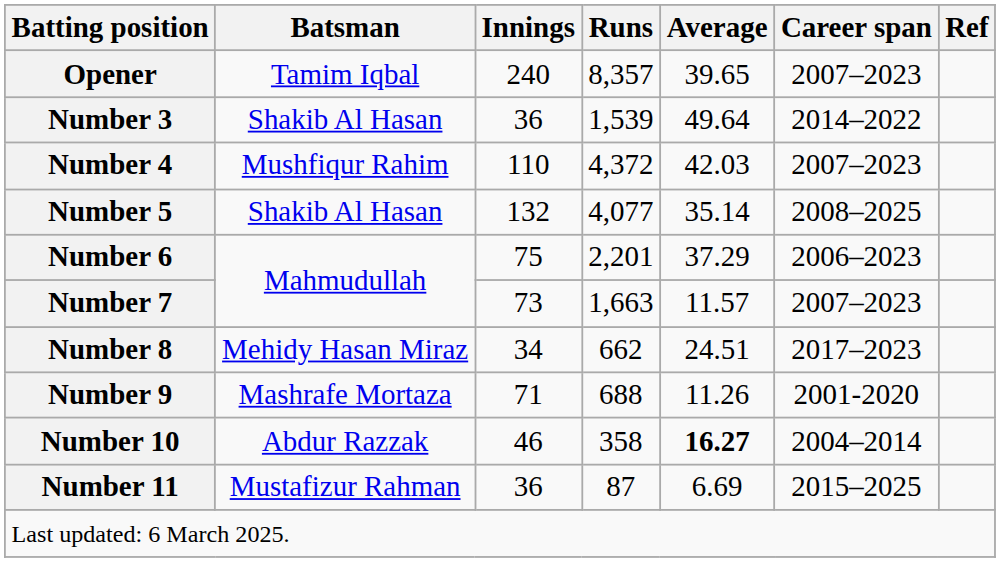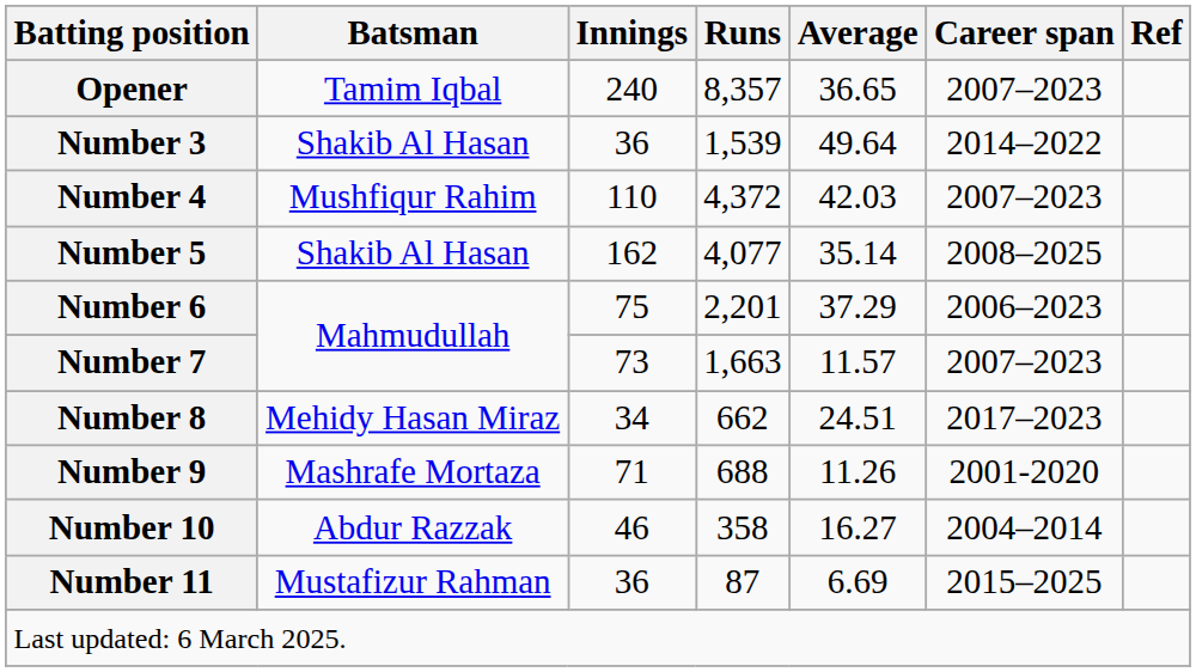Opener | Average: 39.65 -> 36.65
Number 5 | Innings: 132 -> 162
Number 10 | Average: bold -> normal
